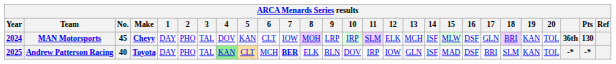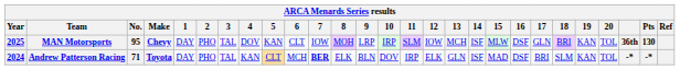MAN Motorsports | Year: 2024 -> 2025
MAN Motorsports | No.: 45 -> 95
MAN Motorsports | 12: ELK -> IOW
Andrew Patterson Racing | Year: 2025 -> 2024
Andrew Patterson Racing | No.: 40 -> 71
Andrew Patterson Racing | 4: lightgreen background -> no background
Andrew Patterson Racing | 12: IOW -> ELK
